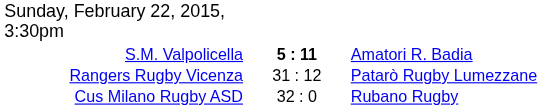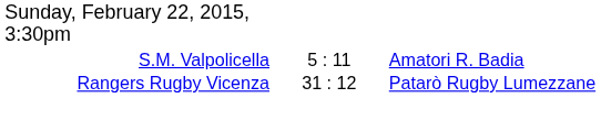S.M. Valpolicella | column 2: bold -> normal
- row: Cus Milano Rugby ASD | 32 : 0 | Rubano Rugby
